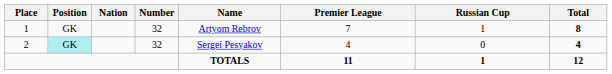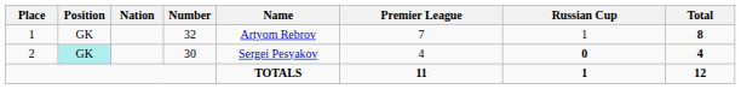2 | Number: 32 -> 30
2 | Russian Cup: normal -> bold
